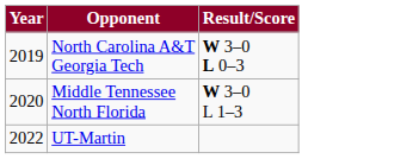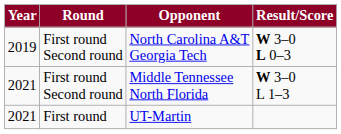+ column: Round | First round Second round | First round Second round | First round
Middle Tennessee North Florida | Year: 2020 -> 2021
UT-Martin | Year: 2022 -> 2021
